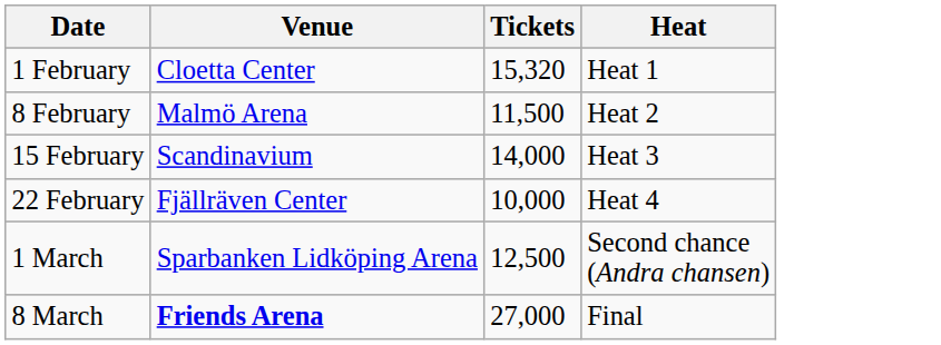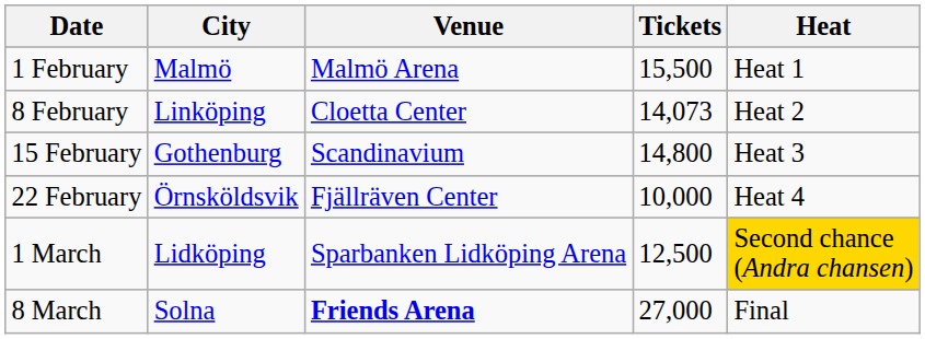+ column: City | Malmö | Linköping | Gothenburg | Örnsköldsvik | Lidköping | Solna
1 February | Venue: Cloetta Center -> Malmö Arena
1 February | Tickets: 15,320 -> 15,500
8 February | Venue: Malmö Arena -> Cloetta Center
8 February | Tickets: 11,500 -> 14,073
15 February | Tickets: 14,000 -> 14,800
1 March | Heat: no background -> gold background
